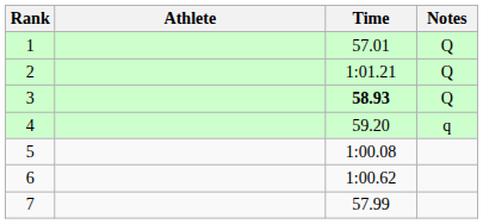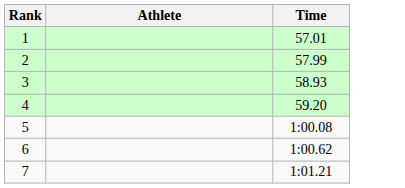- column: Notes | Q | Q | Q | q
2 | Time: 1:01.21 -> 57.99
3 | Time: bold -> normal
7 | Time: 57.99 -> 1:01.21
